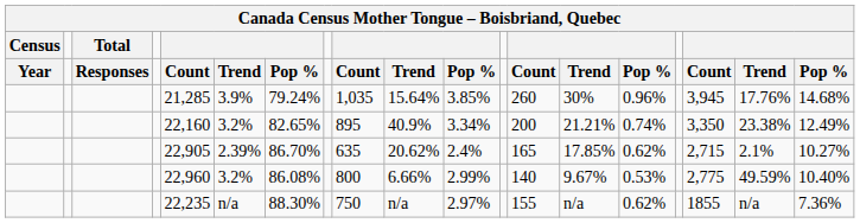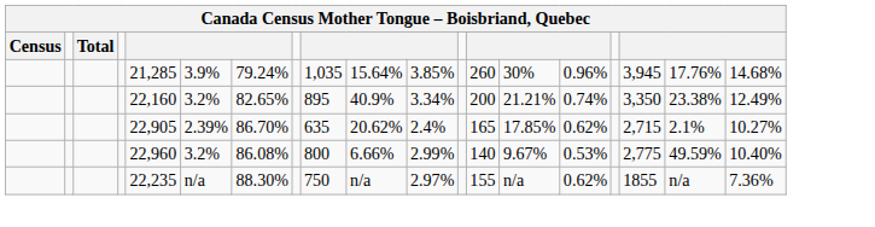- row: Year | Responses | Count | Trend | Pop % | Count | Trend | Pop % | Count | Trend | Pop % | Count | Trend | Pop %
